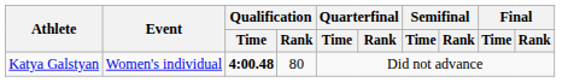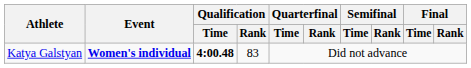Katya Galstyan | Event: normal -> bold
Katya Galstyan | Qualification / Rank: 80 -> 83
